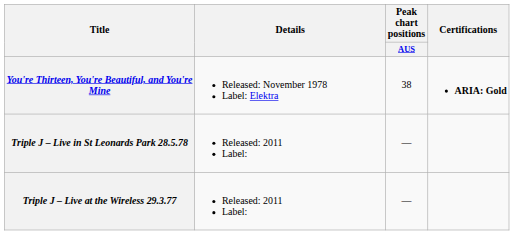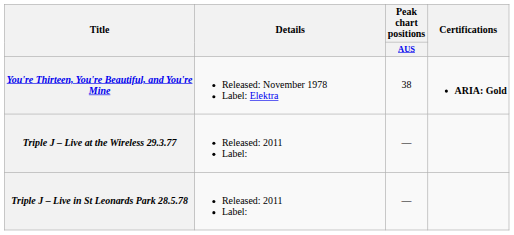rows swapped: Triple J – Live at the Wireless 29.3.77 <-> Triple J – Live in St Leonards Park 28.5.78
